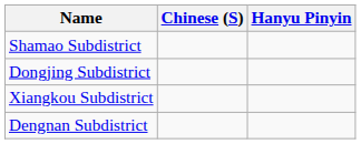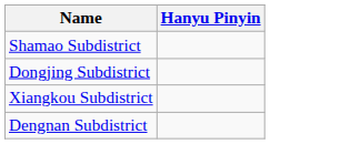- column: Chinese (S)
